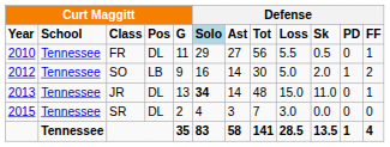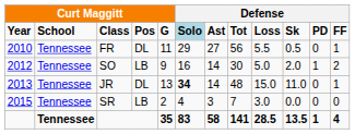SR | column 4: DL -> LB
